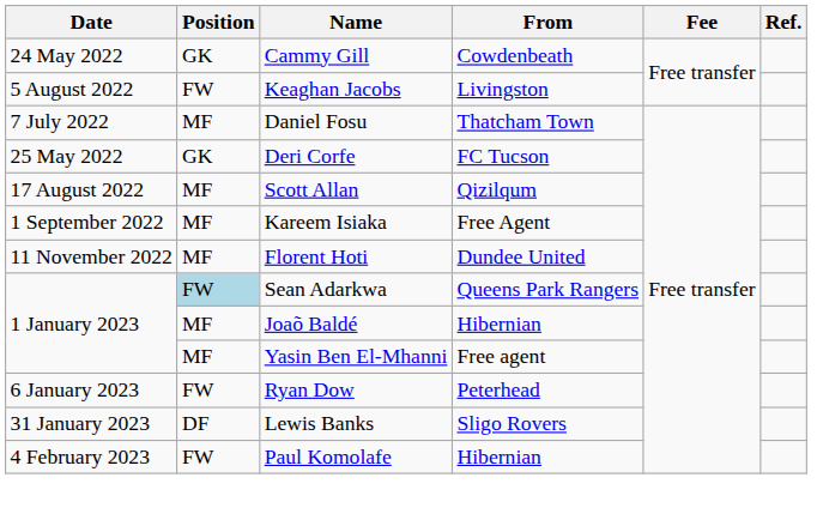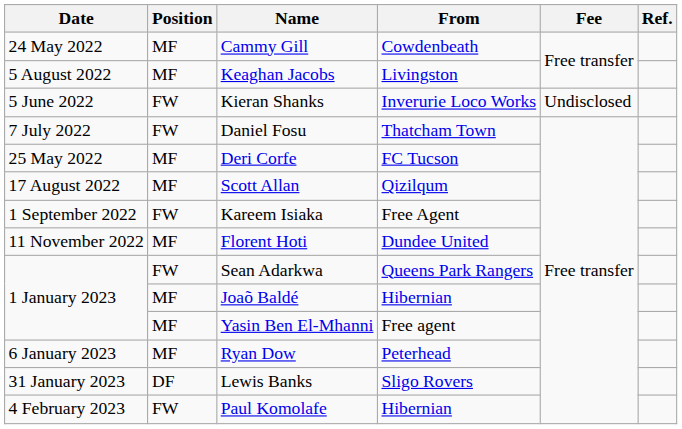Cammy Gill | Position: GK -> MF
Keaghan Jacobs | Position: FW -> MF
+ row: 5 June 2022 | FW | Kieran Shanks | Inverurie Loco Works | Undisclosed
Daniel Fosu | Position: MF -> FW
Deri Corfe | Position: GK -> MF
Kareem Isiaka | Position: MF -> FW
Sean Adarkwa | Position: lightblue background -> no background
Ryan Dow | Position: FW -> MF
